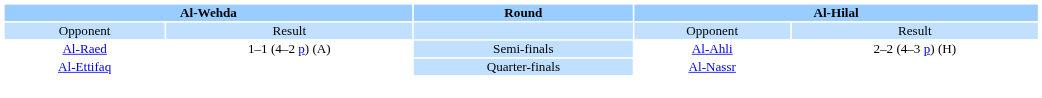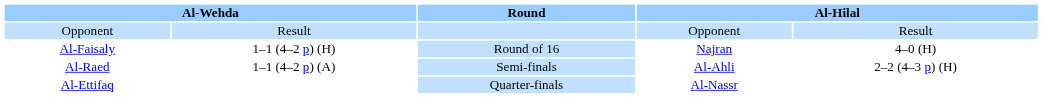+ row: Al-Faisaly | 1–1 (4–2 p) (H) | Round of 16 | Najran | 4–0 (H)
